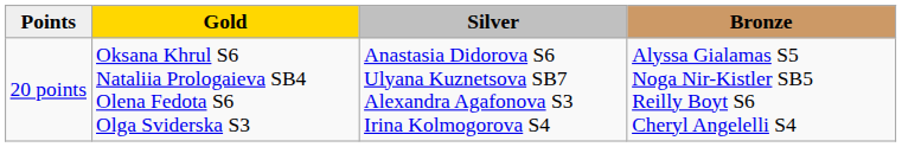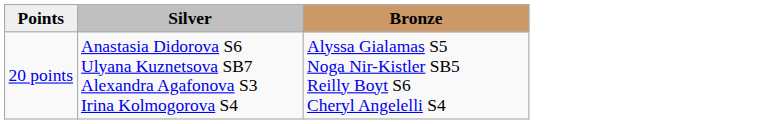- column: Gold | Oksana Khrul S6 Nataliia Prologaieva SB4 Olena Fedota S6 Olga Sviderska S3
